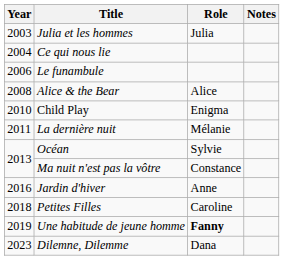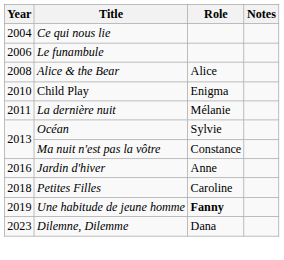- row: 2003 | Julia et les hommes | Julia
